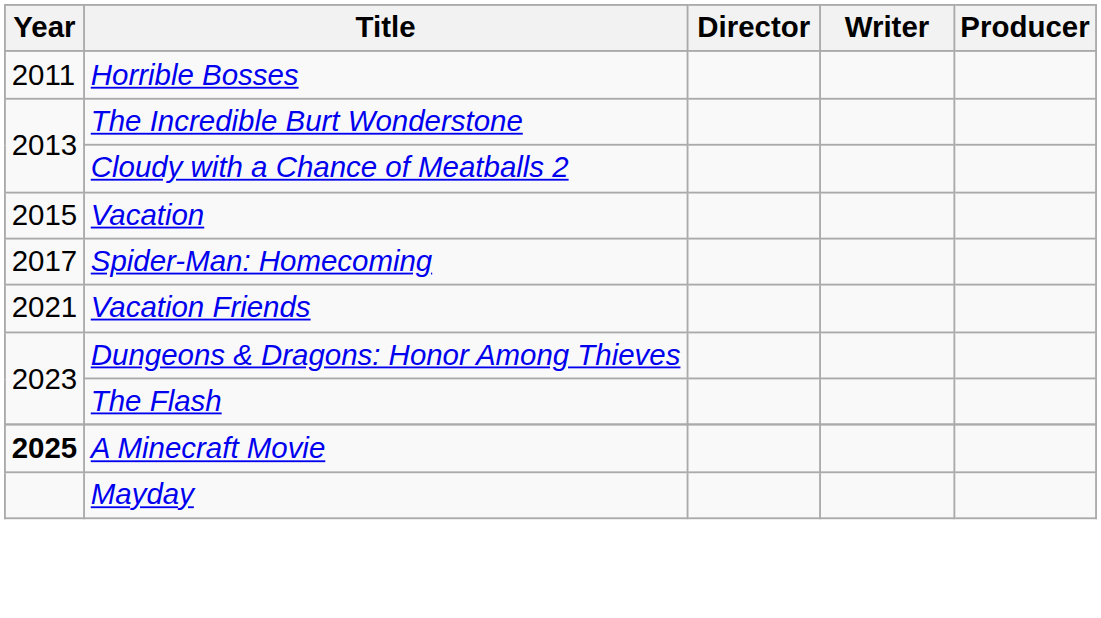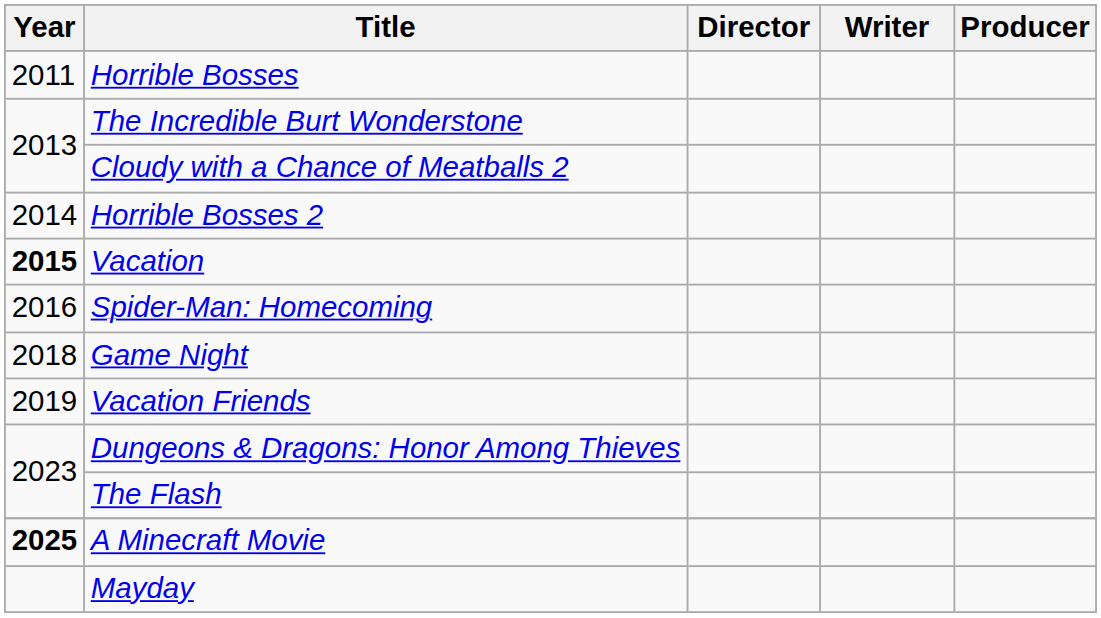+ row: 2014 | Horrible Bosses 2
Vacation | Year: normal -> bold
Spider-Man: Homecoming | Year: 2017 -> 2016
+ row: 2018 | Game Night
Vacation Friends | Year: 2021 -> 2019
